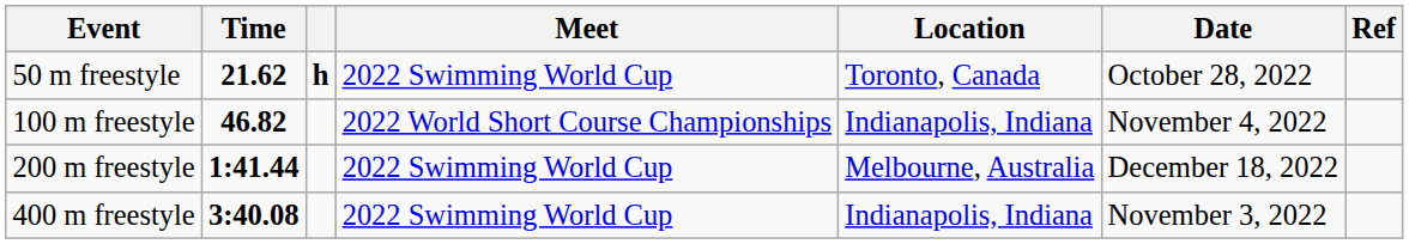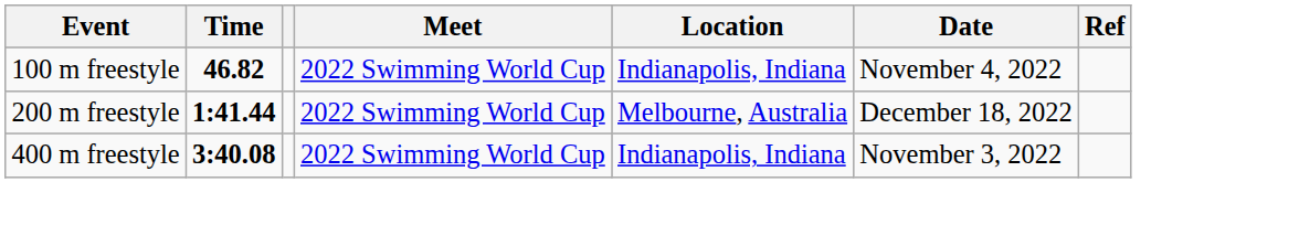- row: 50 m freestyle | 21.62 | h | 2022 Swimming World Cup | Toronto, Canada | October 28, 2022
100 m freestyle | Meet: 2022 World Short Course Championships -> 2022 Swimming World Cup
